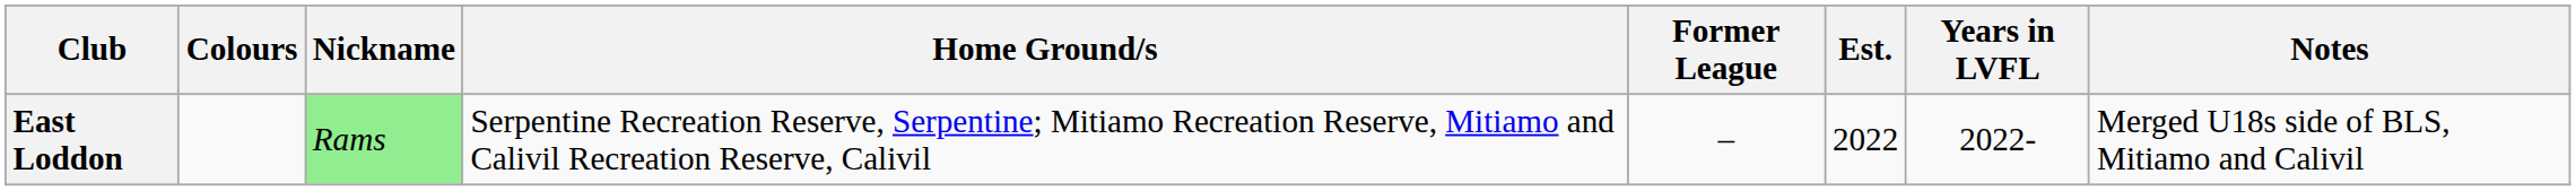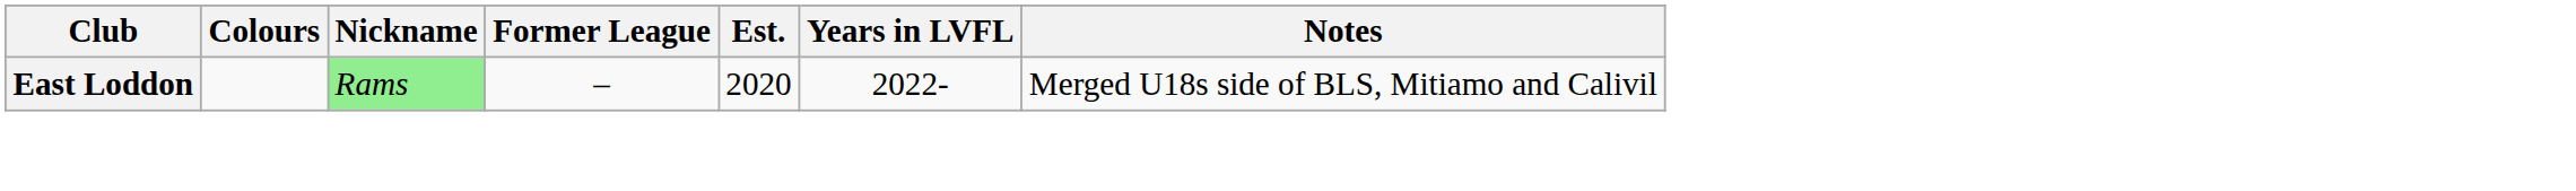- column: Home Ground/s | Serpentine Recreation Reserve, Serpentine; Mitiamo Recreation Reserve, Mitiamo and Calivil Recreation Reserve, Calivil
East Loddon | Est.: 2022 -> 2020
